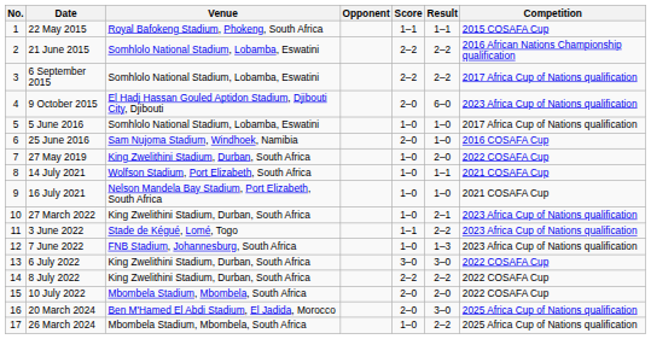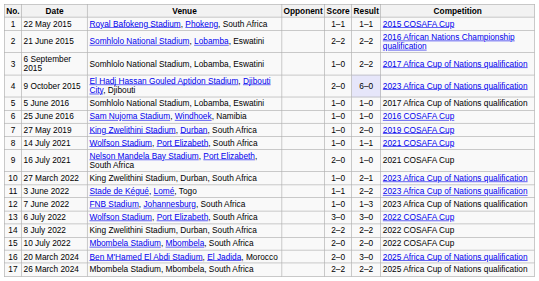6 September 2015 | Score: 2–2 -> 1–0
9 October 2015 | Result: no background -> lavender background
25 June 2016 | Score: 2–0 -> 1–0
27 May 2019 | Competition: 2022 COSAFA Cup -> 2019 COSAFA Cup
16 July 2021 | Score: 1–0 -> 2–0
6 July 2022 | Venue: King Zwelithini Stadium, Durban, South Africa -> Wolfson Stadium, Port Elizabeth, South Africa
26 March 2024 | Score: 1–0 -> 2–2
